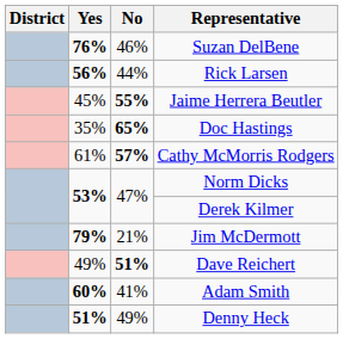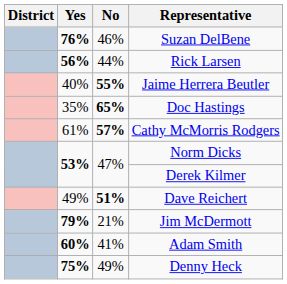Jaime Herrera Beutler | Yes: 45% -> 40%
rows swapped: Jim McDermott <-> Dave Reichert
Denny Heck | Yes: 51% -> 75%
